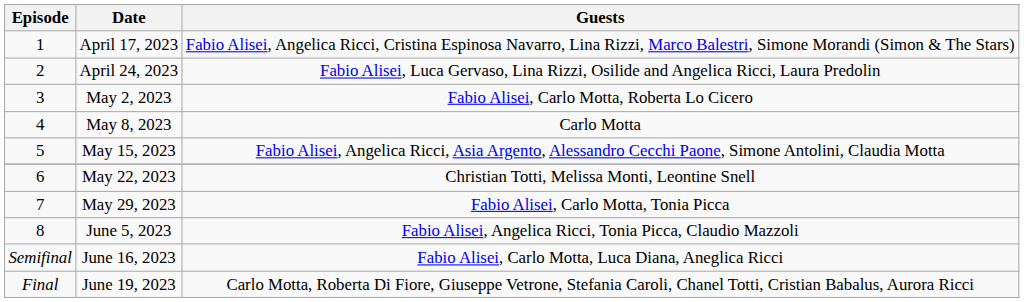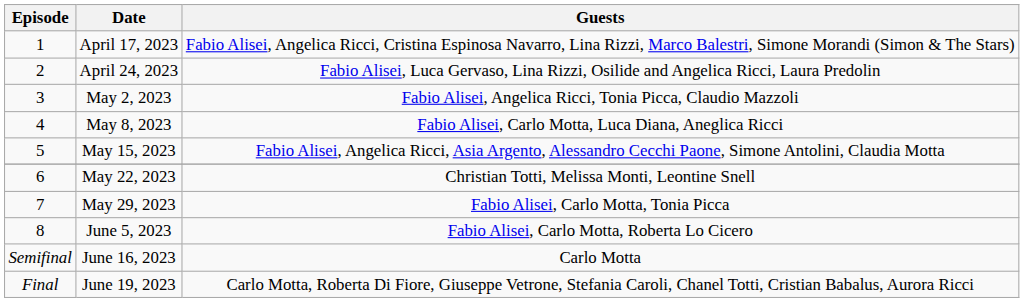May 2, 2023 | Guests: Fabio Alisei, Carlo Motta, Roberta Lo Cicero -> Fabio Alisei, Angelica Ricci, Tonia Picca, Claudio Mazzoli
May 8, 2023 | Guests: Carlo Motta -> Fabio Alisei, Carlo Motta, Luca Diana, Aneglica Ricci
June 5, 2023 | Guests: Fabio Alisei, Angelica Ricci, Tonia Picca, Claudio Mazzoli -> Fabio Alisei, Carlo Motta, Roberta Lo Cicero
June 16, 2023 | Guests: Fabio Alisei, Carlo Motta, Luca Diana, Aneglica Ricci -> Carlo Motta
